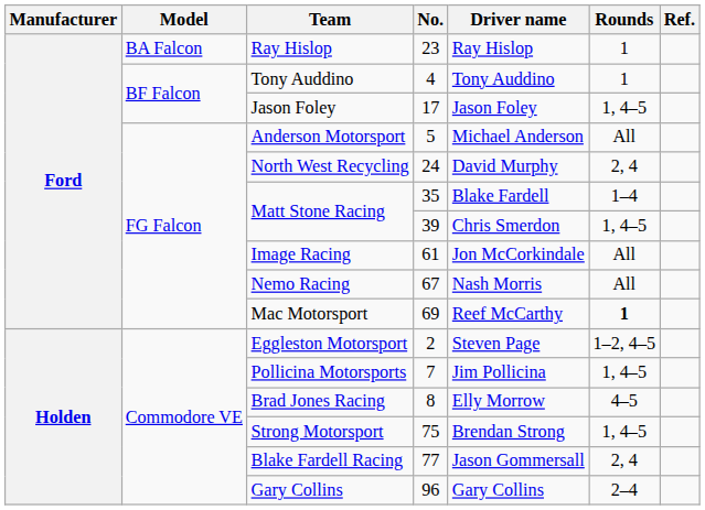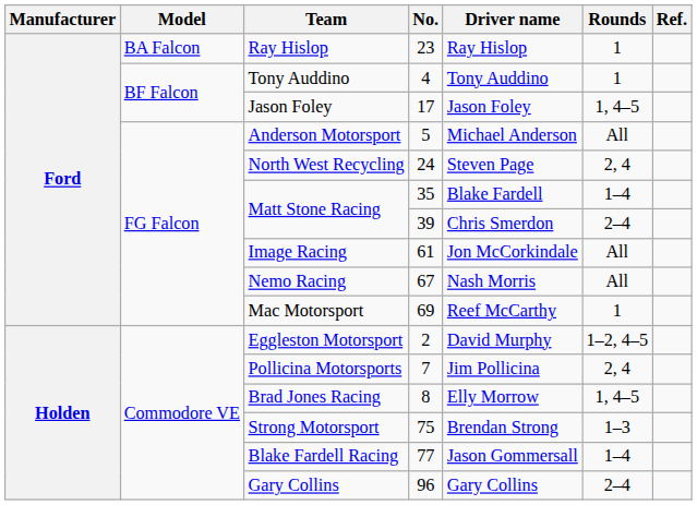North West Recycling | Driver name: David Murphy -> Steven Page
Matt Stone Racing / 39 | Rounds: 1, 4–5 -> 2–4
Mac Motorsport | Rounds: bold -> normal
Eggleston Motorsport | Driver name: Steven Page -> David Murphy
Pollicina Motorsports | Rounds: 1, 4–5 -> 2, 4
Brad Jones Racing | Rounds: 4–5 -> 1, 4–5
Strong Motorsport | Rounds: 1, 4–5 -> 1–3
Blake Fardell Racing | Rounds: 2, 4 -> 1–4
